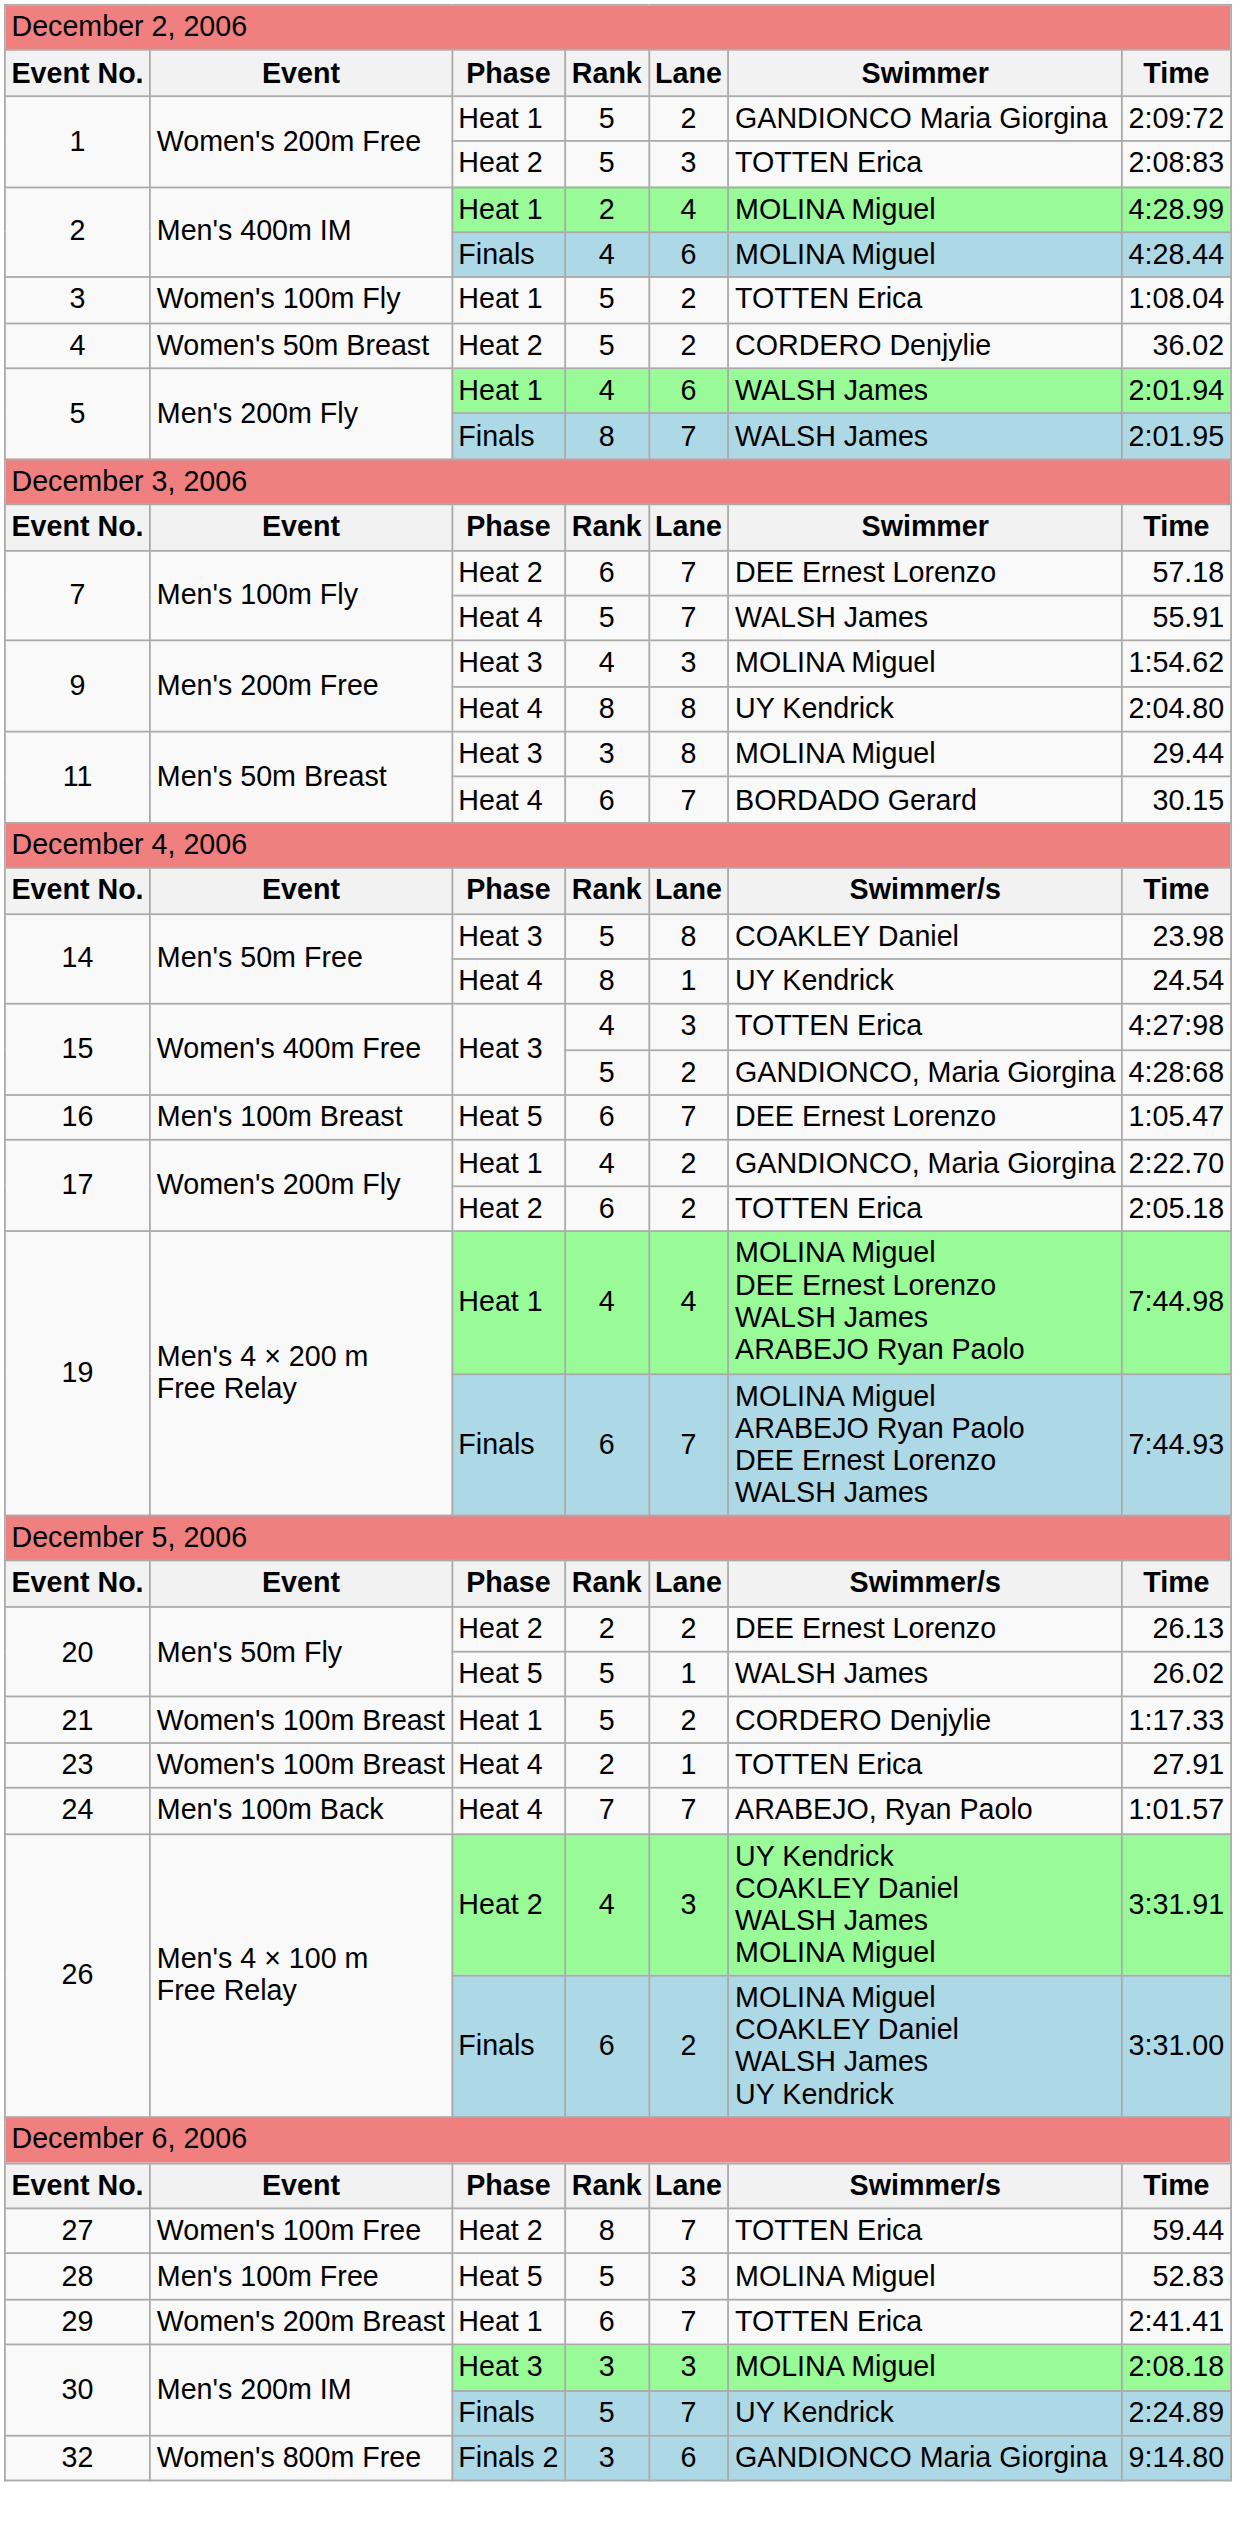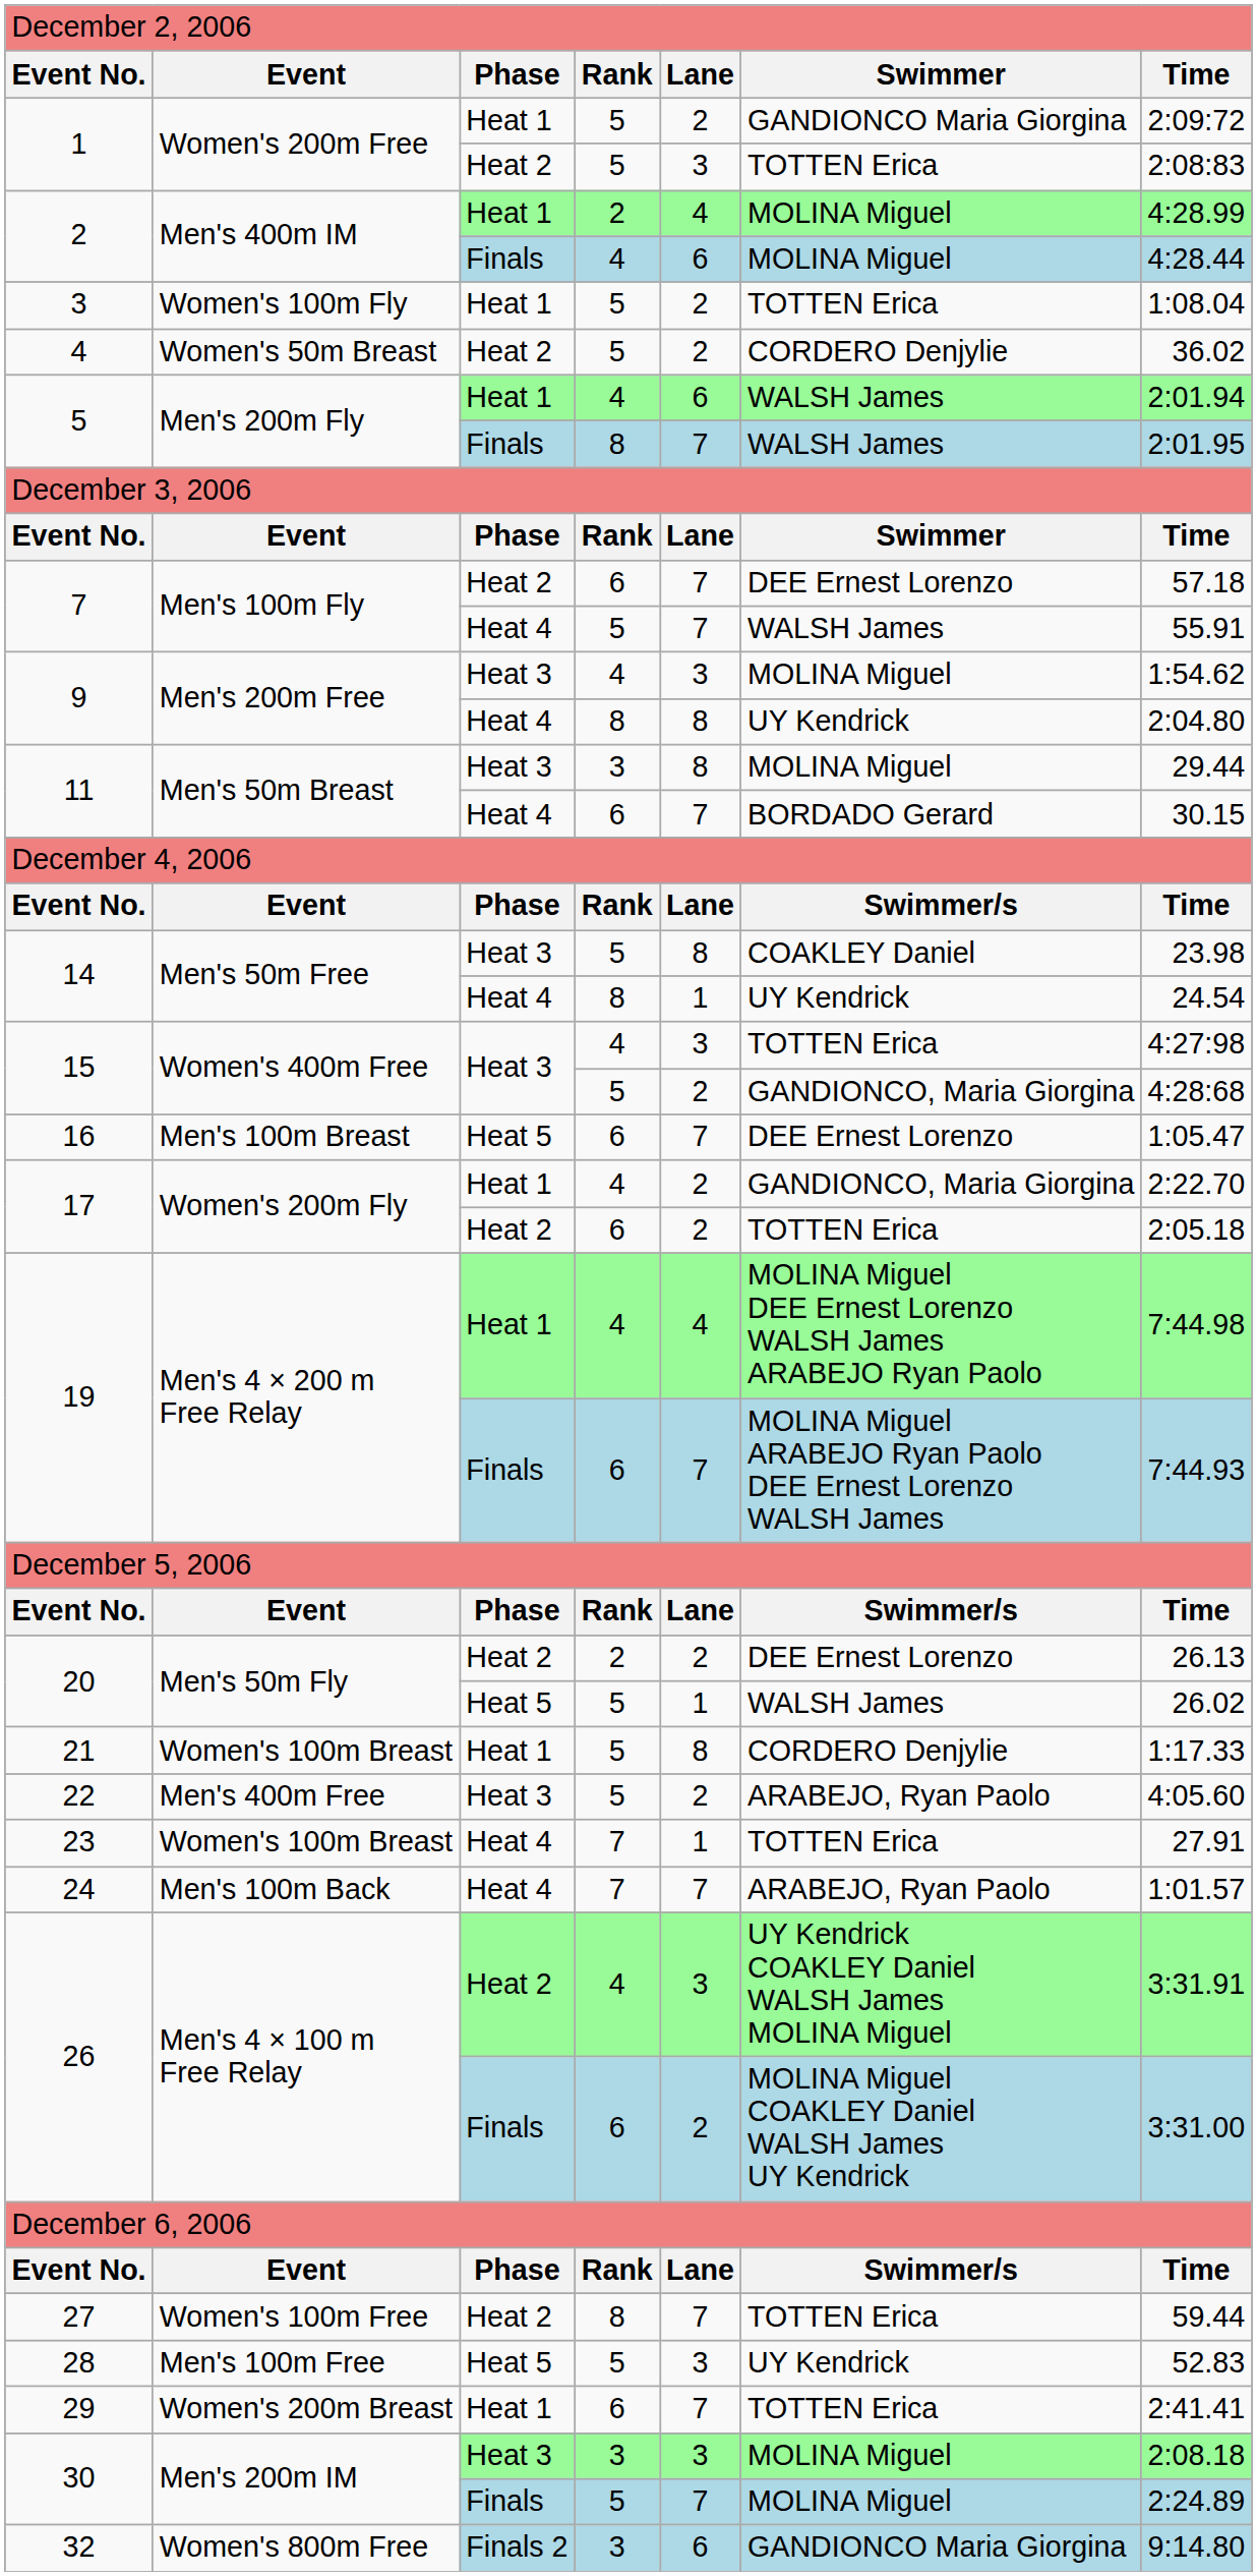21 | column 5: 2 -> 8
+ row: 22 | Men's 400m Free | Heat 3 | 5 | 2 | ARABEJO, Ryan Paolo | 4:05.60
23 | column 4: 2 -> 7
28 | column 6: MOLINA Miguel -> UY Kendrick
30 / Finals | column 6: UY Kendrick -> MOLINA Miguel
